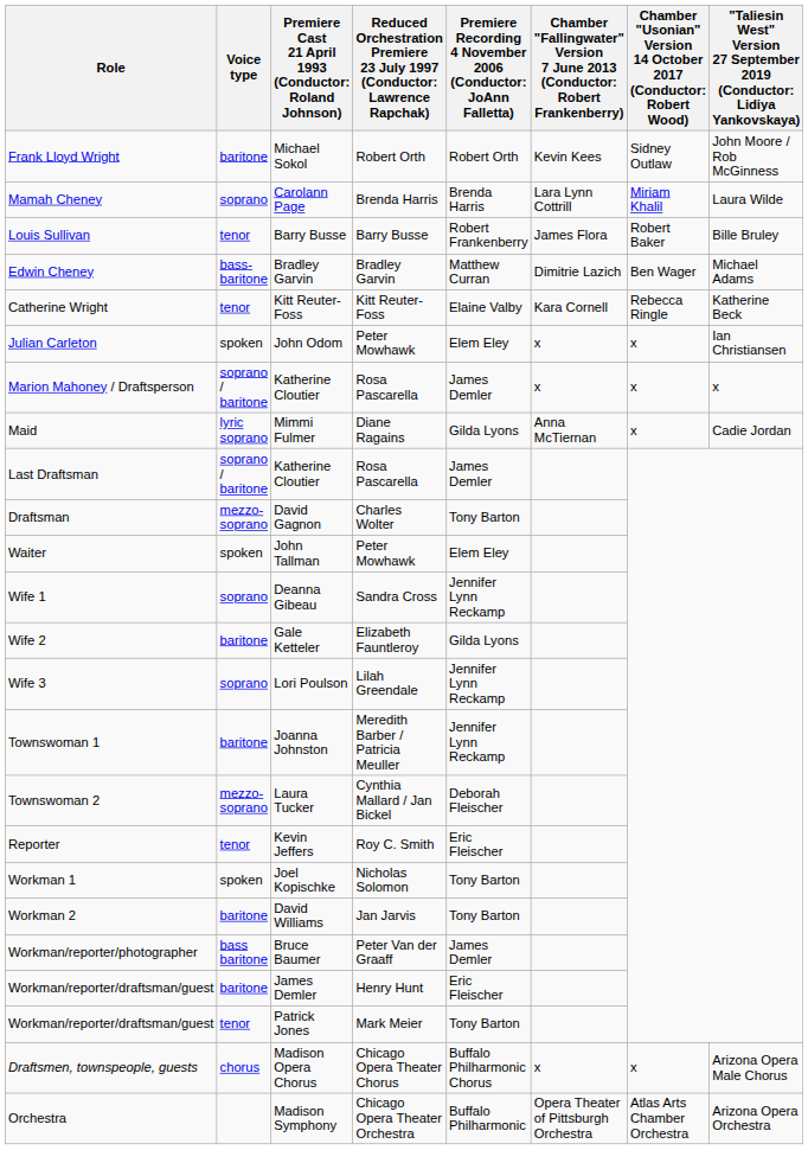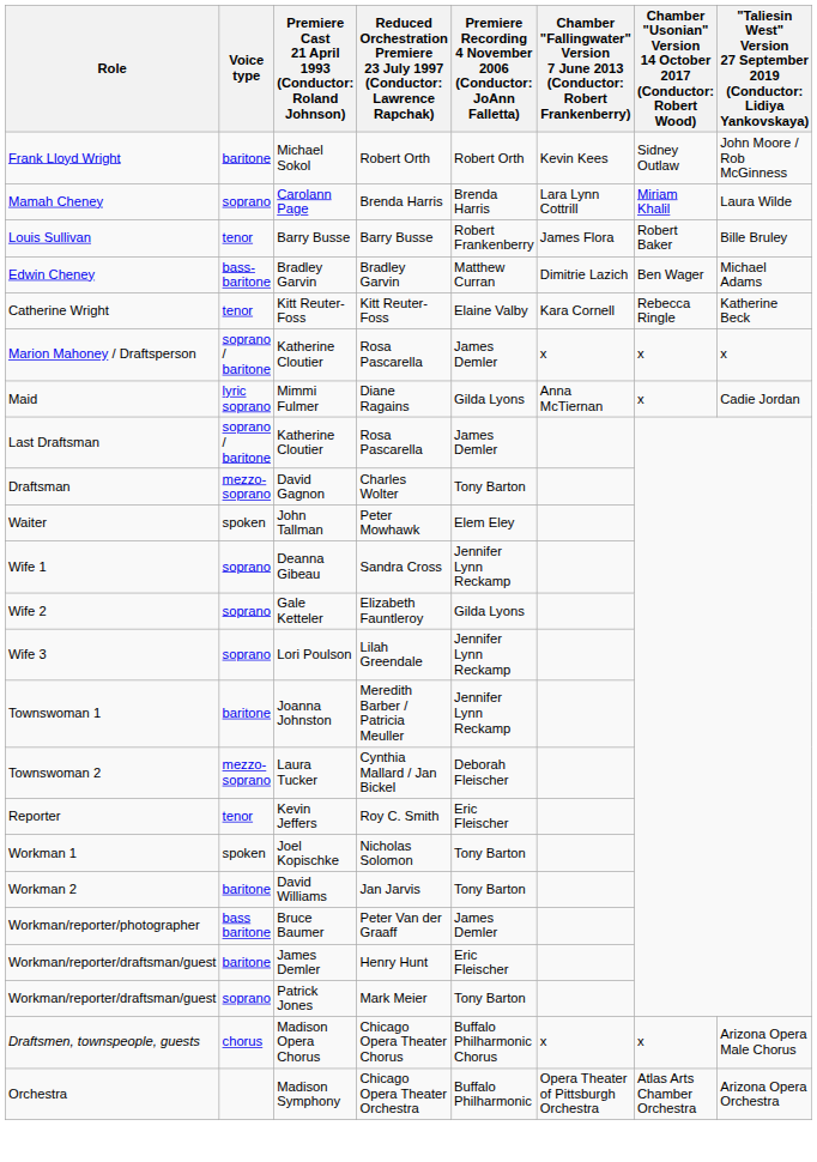- row: Julian Carleton | spoken | John Odom | Peter Mowhawk | Elem Eley | x | x | Ian Christiansen
Wife 2 | Voice type: baritone -> soprano
Workman/reporter/draftsman/guest / Patrick Jones | Voice type: tenor -> soprano
